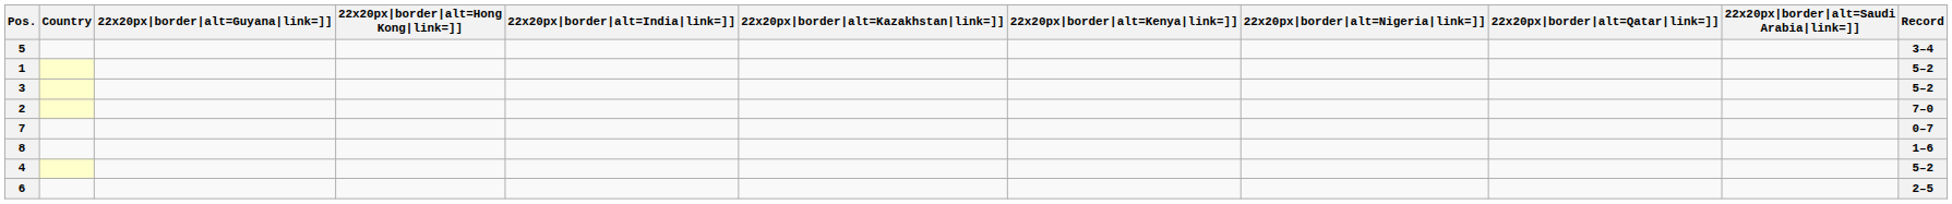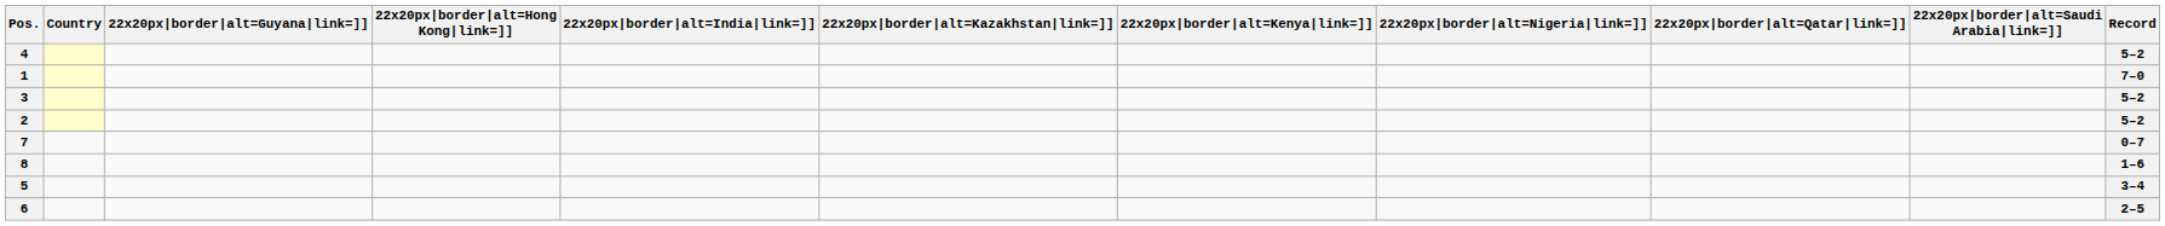rows swapped: 4 <-> 5
1 | Record: 5–2 -> 7–0
2 | Record: 7–0 -> 5–2
